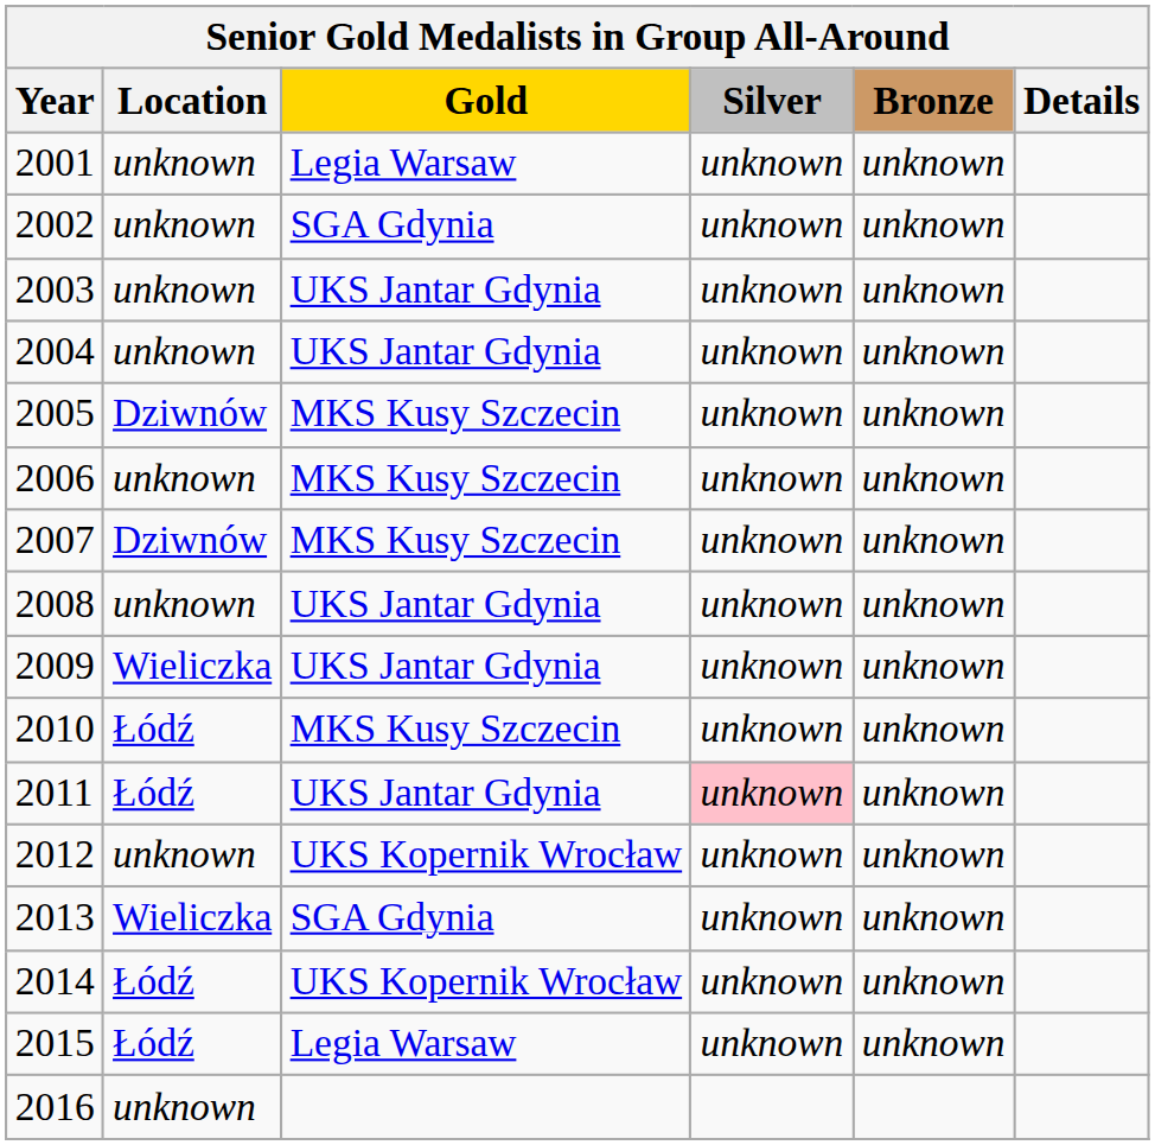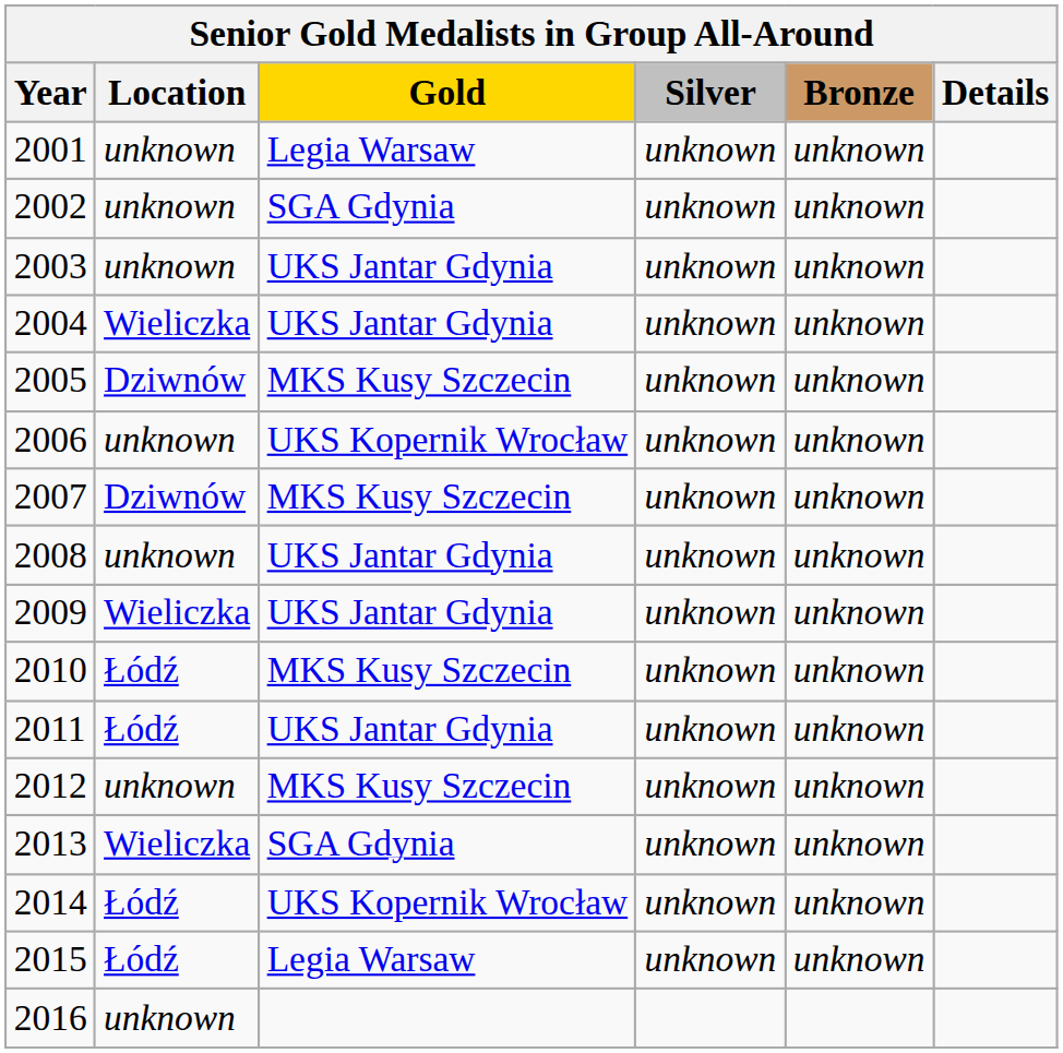2004 | Location: unknown -> Wieliczka
2006 | Gold: MKS Kusy Szczecin -> UKS Kopernik Wrocław
2011 | Silver: pink background -> no background
2012 | Gold: UKS Kopernik Wrocław -> MKS Kusy Szczecin
